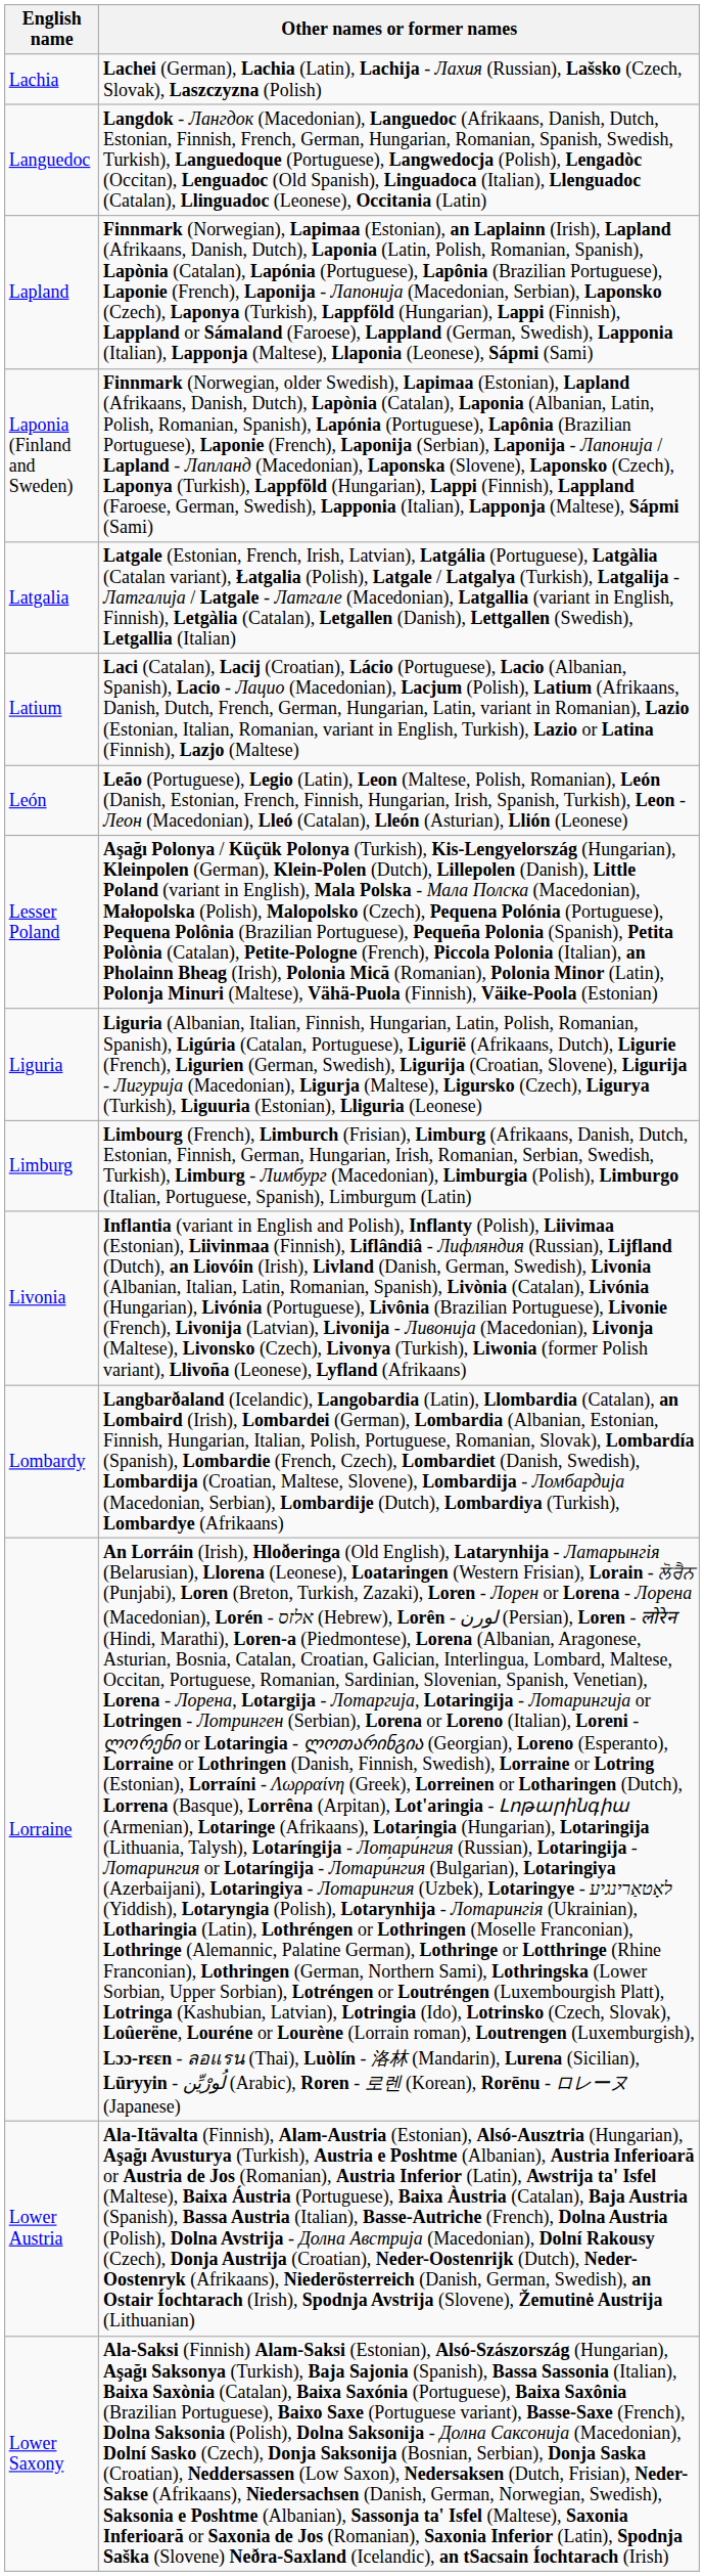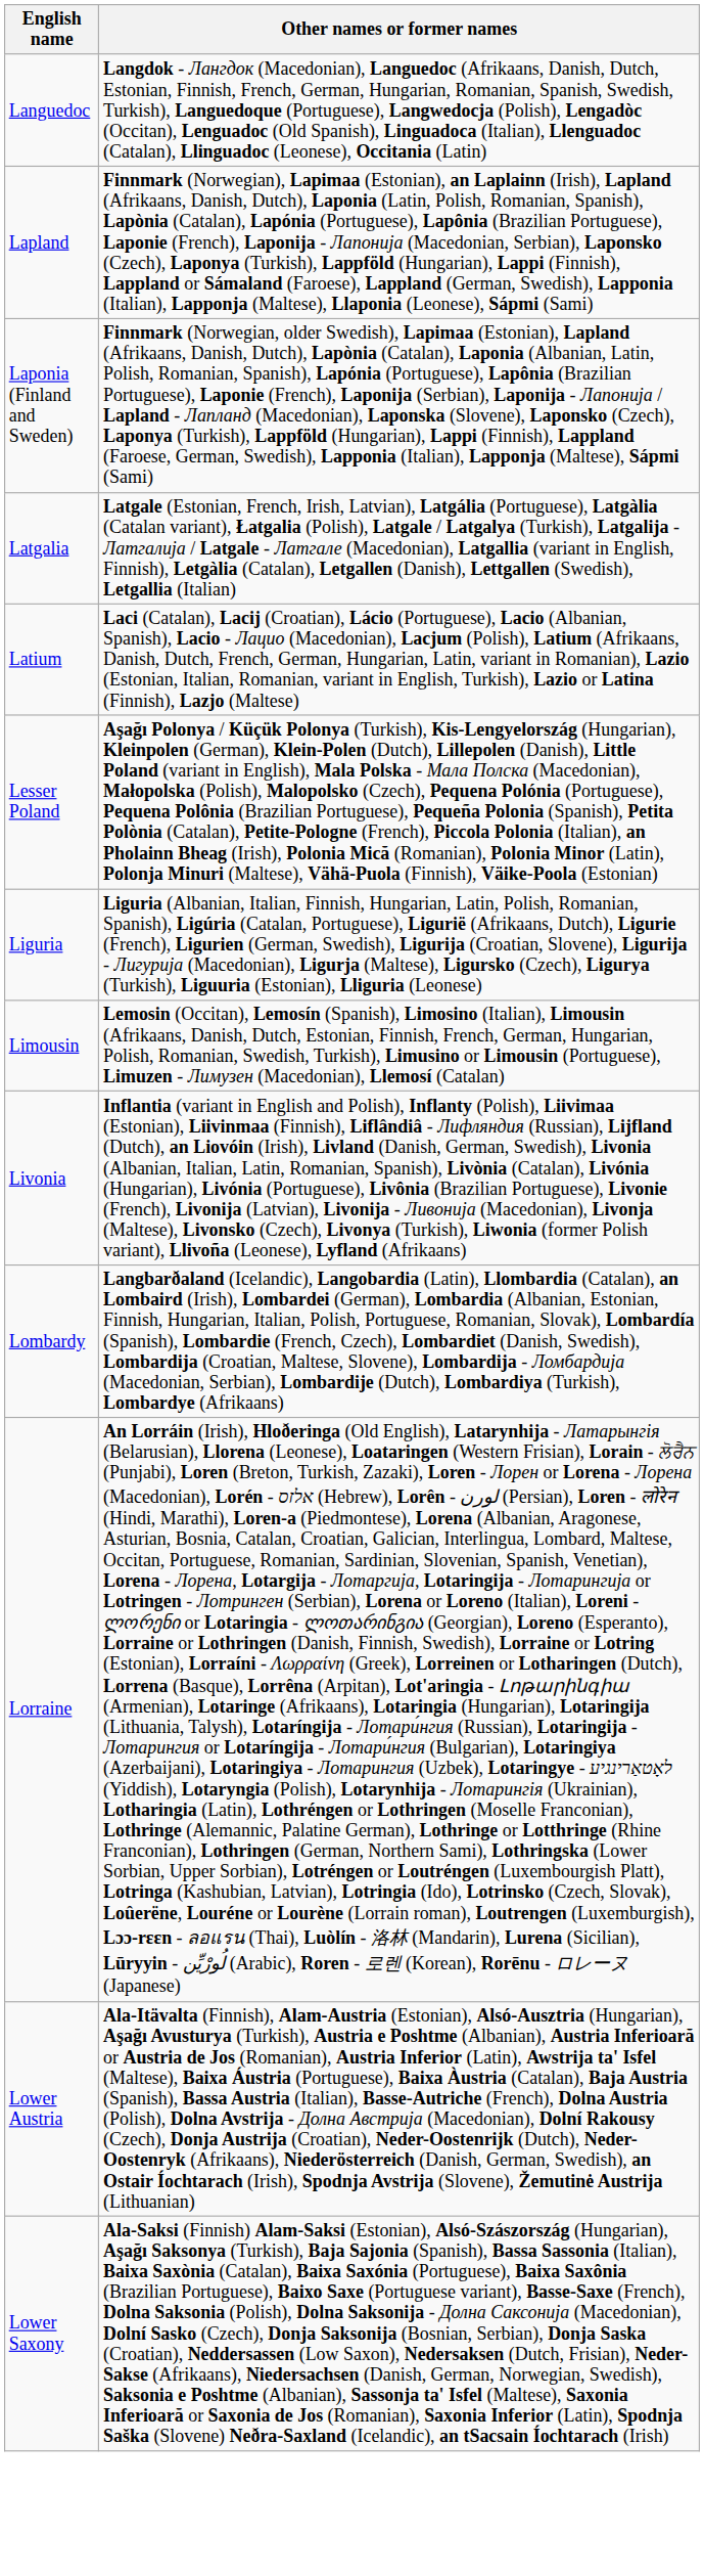- row: Lachia | Lachei (German), Lachia (Latin), Lachija - Лахия (Russian), Lašsko (Czech, Slovak), Laszczyzna (Polish)
- row: León | Leão (Portuguese), Legio (Latin), Leon (Maltese, Polish, Romanian), León (Danish, Estonian, French, Finnish, Hungarian, Irish, Spanish, Turkish), Leon - Леон (Macedonian), Lleó (Catalan), Lleón (Asturian), Llión (Leonese)
- row: Limburg | Limbourg (French), Limburch (Frisian), Limburg (Afrikaans, Danish, Dutch, Estonian, Finnish, German, Hungarian, Irish, Romanian, Serbian, Swedish, Turkish), Limburg - Лимбург (Macedonian), Limburgia (Polish), Limburgo (Italian, Portuguese, Spanish), Limburgum (Latin)
+ row: Limousin | Lemosin (Occitan), Lemosín (Spanish), Limosino (Italian), Limousin (Afrikaans, Danish, Dutch, Estonian, Finnish, French, German, Hungarian, Polish, Romanian, Swedish, Turkish), Limusino or Limousin (Portuguese), Limuzen - Лимузен (Macedonian), Llemosí (Catalan)
